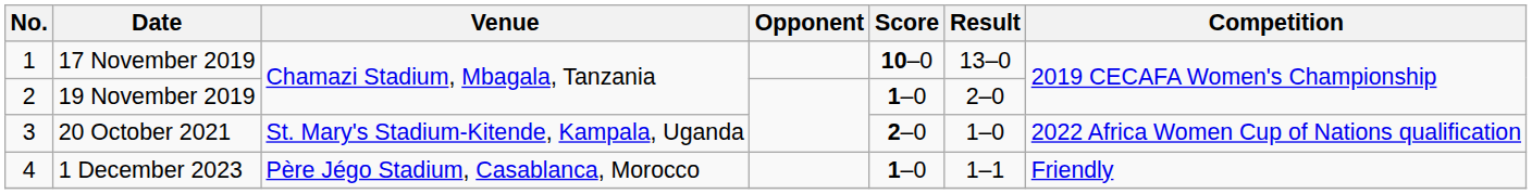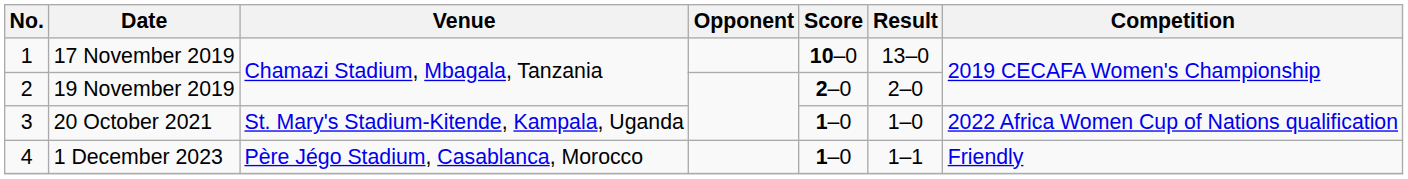19 November 2019 | Score: 1–0 -> 2–0
20 October 2021 | Score: 2–0 -> 1–0
